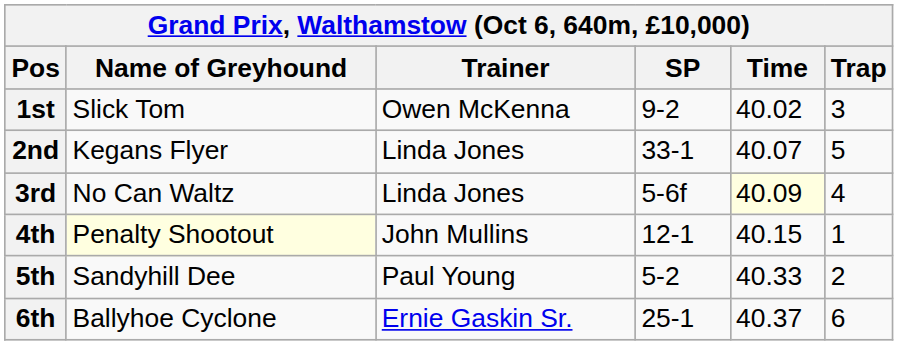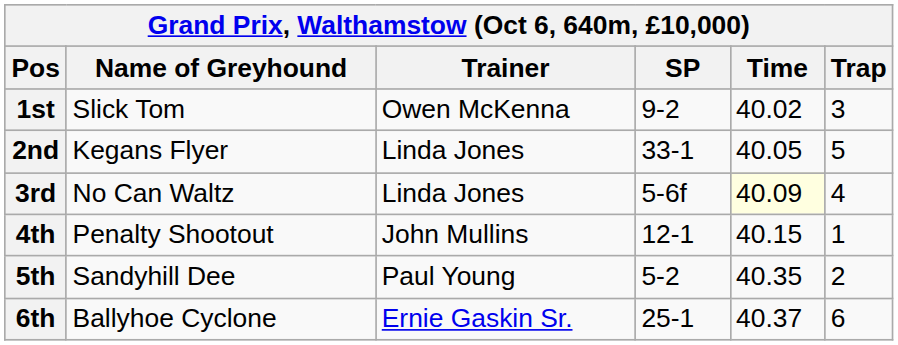2nd | Time: 40.07 -> 40.05
4th | Name of Greyhound: lightyellow background -> no background
5th | Time: 40.33 -> 40.35
